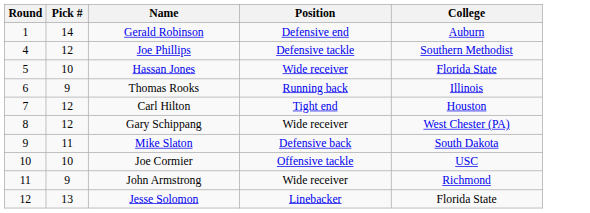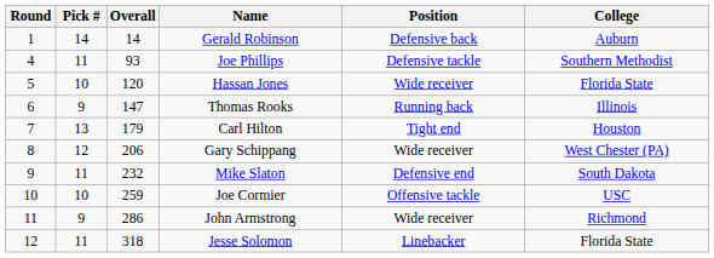+ column: Overall | 14 | 93 | 120 | 147 | 179 | 206 | 232 | 259 | 286 | 318
Gerald Robinson | Position: Defensive end -> Defensive back
Joe Phillips | Pick #: 12 -> 11
Carl Hilton | Pick #: 12 -> 13
Mike Slaton | Position: Defensive back -> Defensive end
Jesse Solomon | Pick #: 13 -> 11
